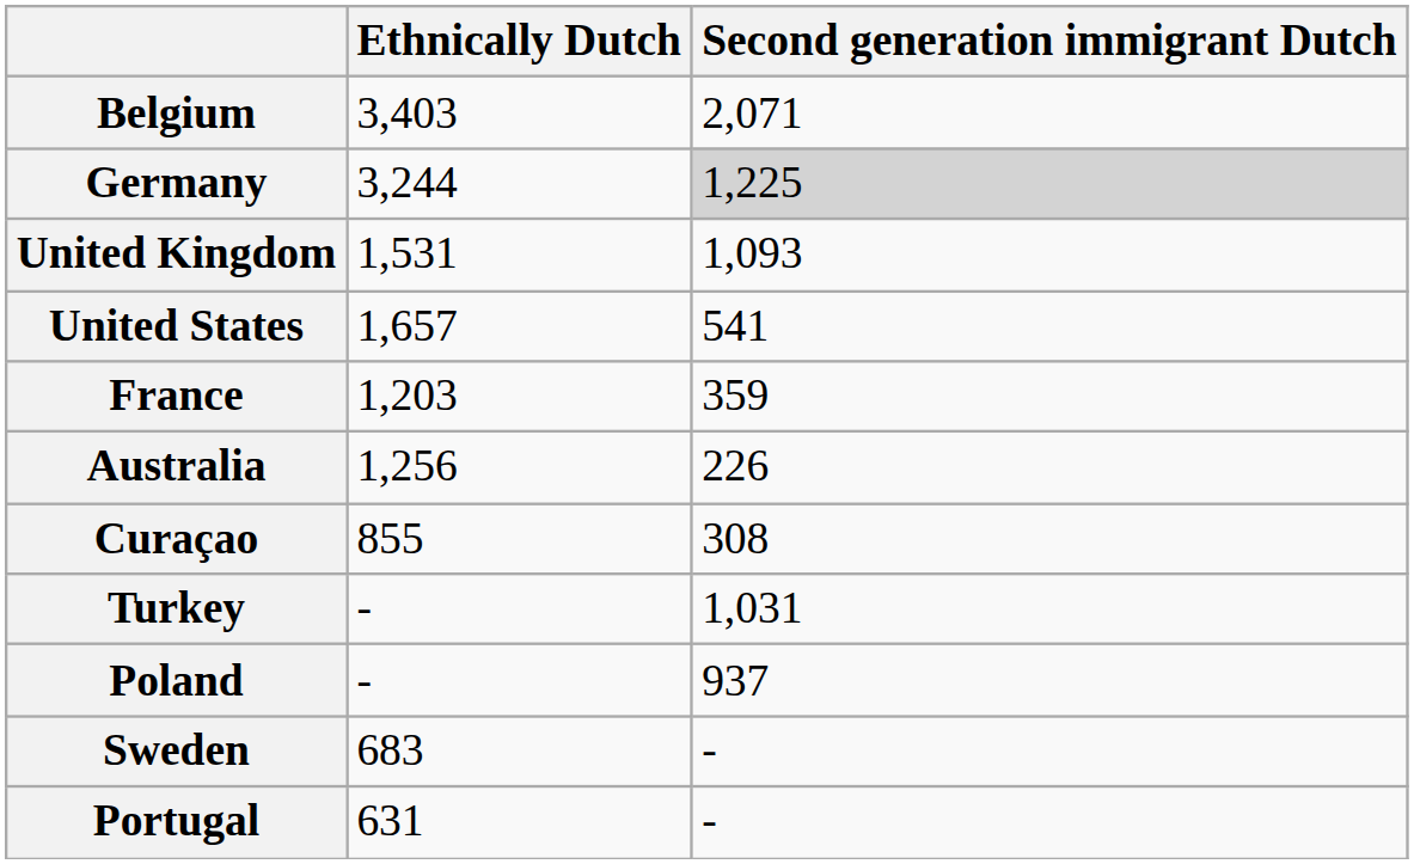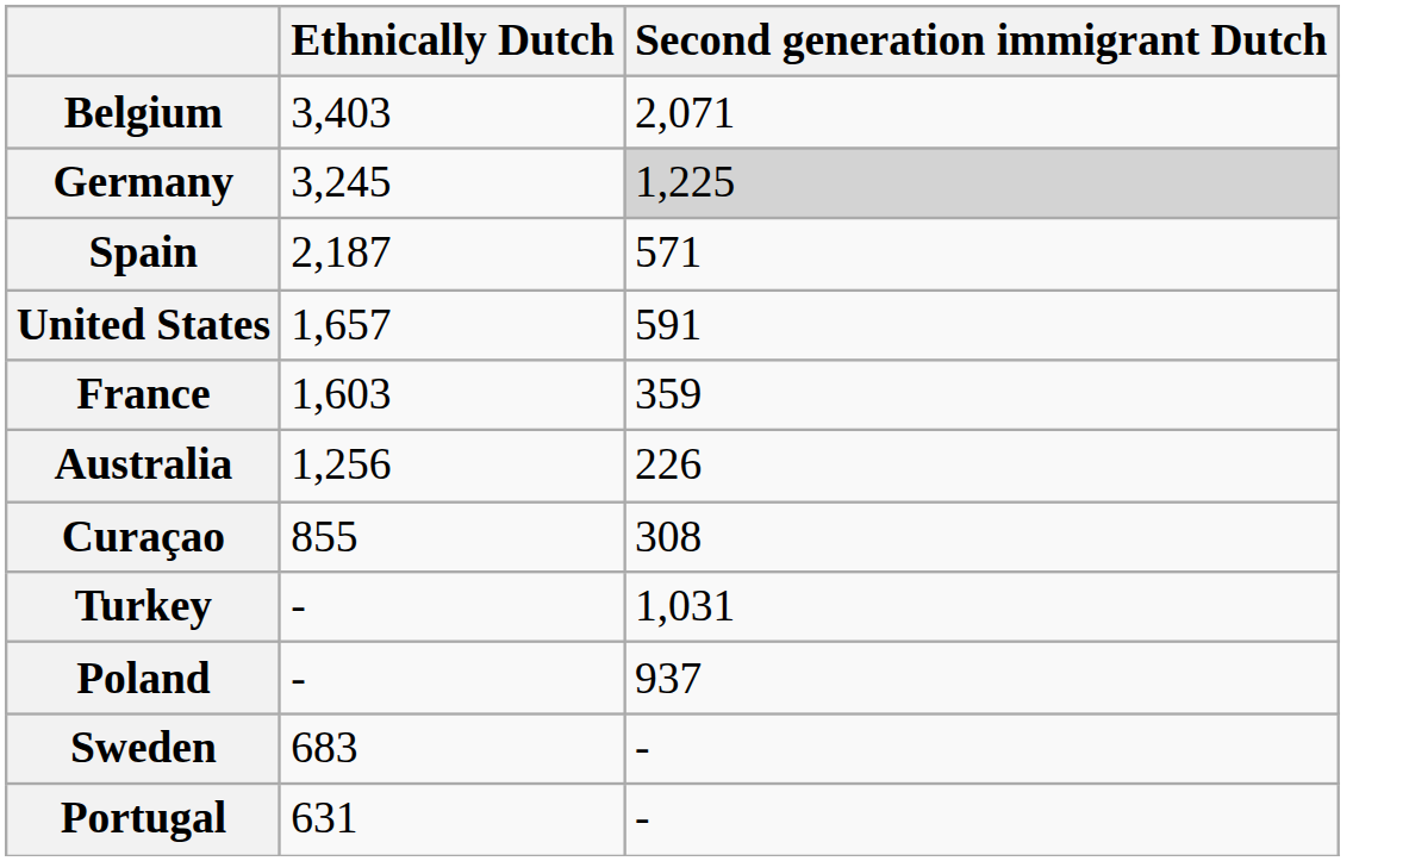Germany | Ethnically Dutch: 3,244 -> 3,245
+ row: Spain | 2,187 | 571
- row: United Kingdom | 1,531 | 1,093
United States | Second generation immigrant Dutch: 541 -> 591
France | Ethnically Dutch: 1,203 -> 1,603
